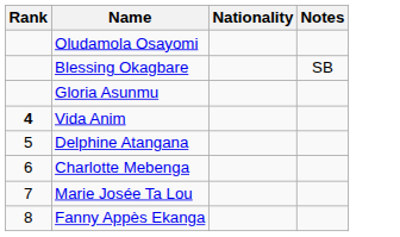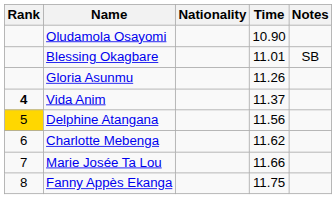+ column: Time | 10.90 | 11.01 | 11.26 | 11.37 | 11.56 | 11.62 | 11.66 | 11.75
Delphine Atangana | Rank: no background -> gold background
